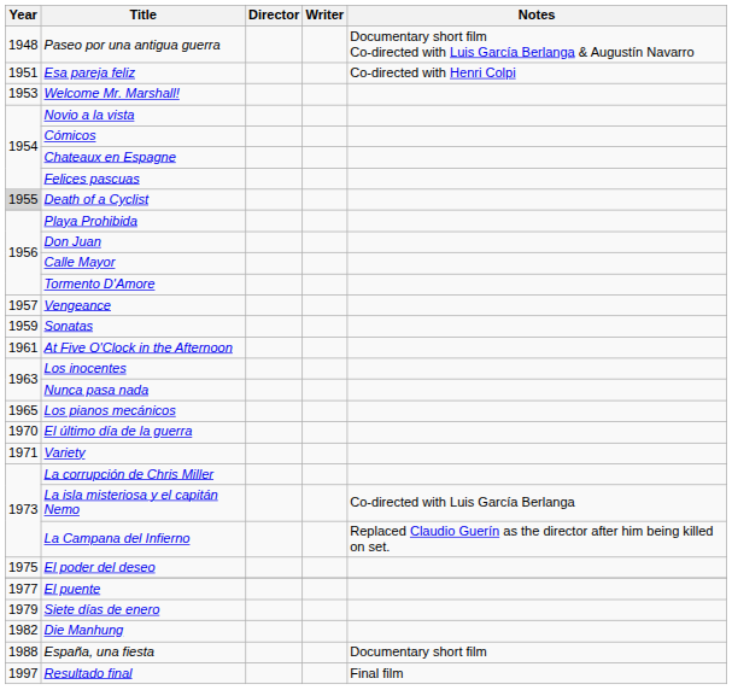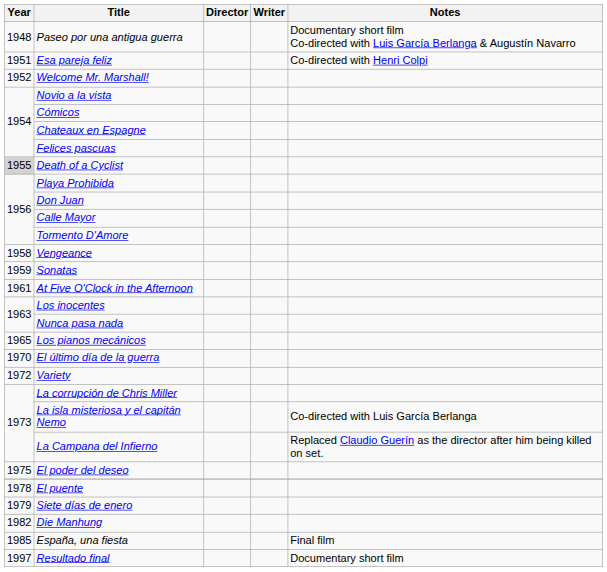Welcome Mr. Marshall! | Year: 1953 -> 1952
Vengeance | Year: 1957 -> 1958
Variety | Year: 1971 -> 1972
El puente | Year: 1977 -> 1978
España, una fiesta | Year: 1988 -> 1985
España, una fiesta | Notes: Documentary short film -> Final film
Resultado final | Notes: Final film -> Documentary short film
